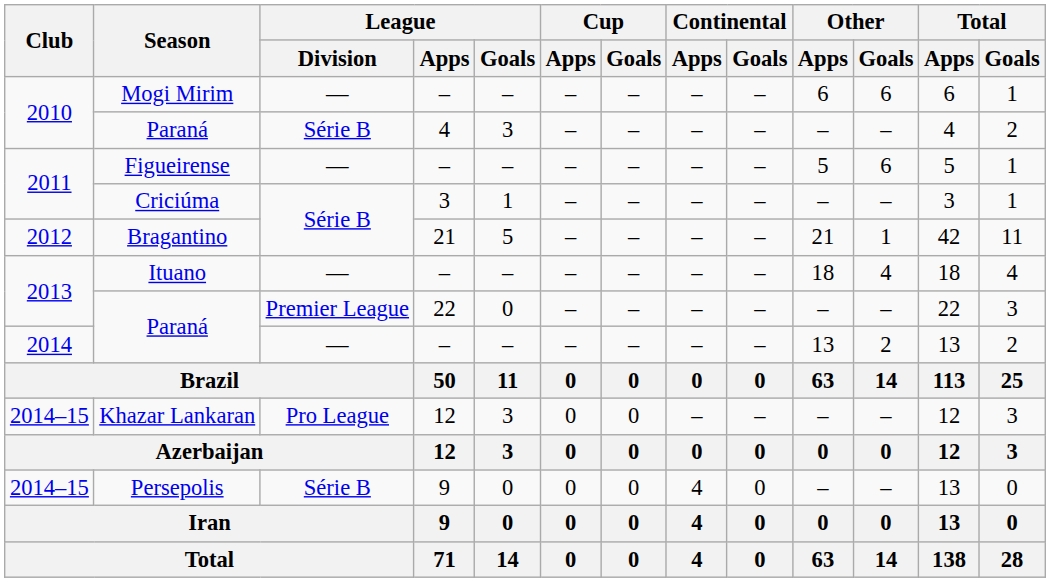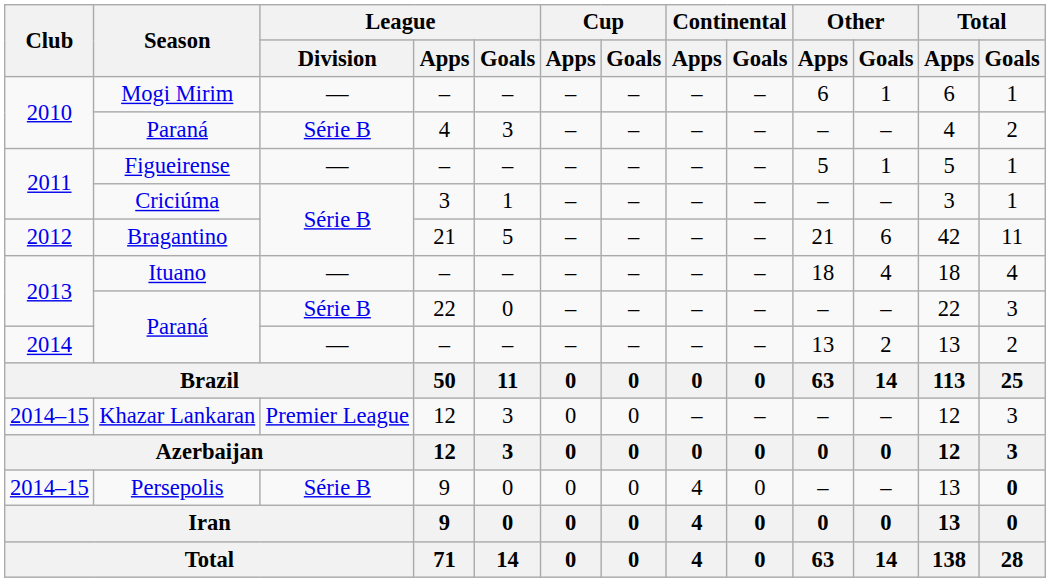Mogi Mirim | Other / Goals: 6 -> 1
Figueirense | Other / Goals: 6 -> 1
Bragantino | Other / Goals: 1 -> 6
Paraná / 22 | League / Division: Premier League -> Série B
Khazar Lankaran | League / Division: Pro League -> Premier League
Persepolis | Total / Goals: normal -> bold
